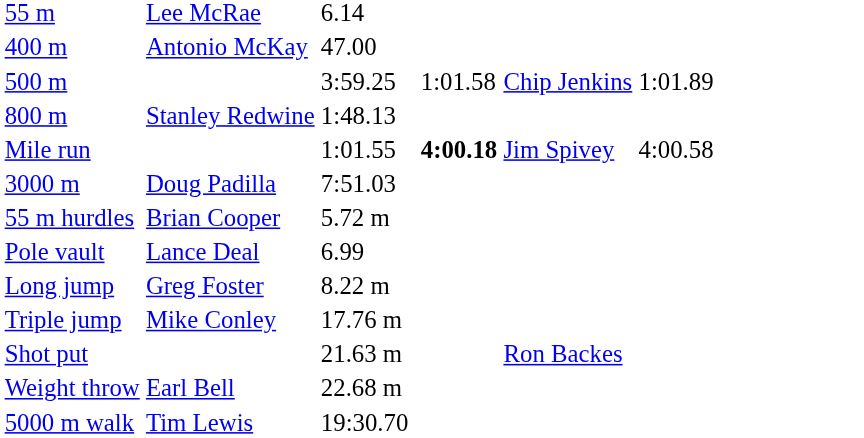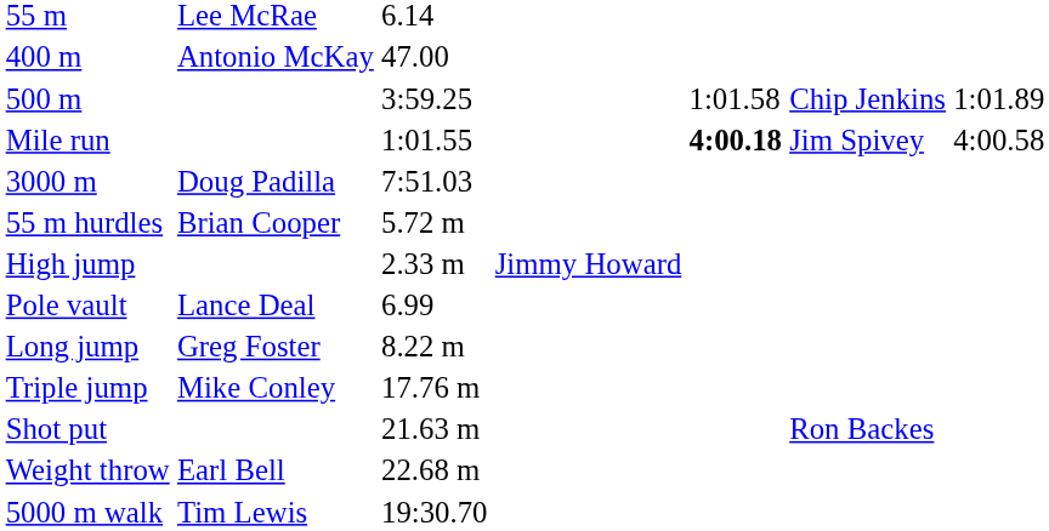- row: 800 m | Stanley Redwine | 1:48.13
+ row: High jump | 2.33 m | Jimmy Howard
